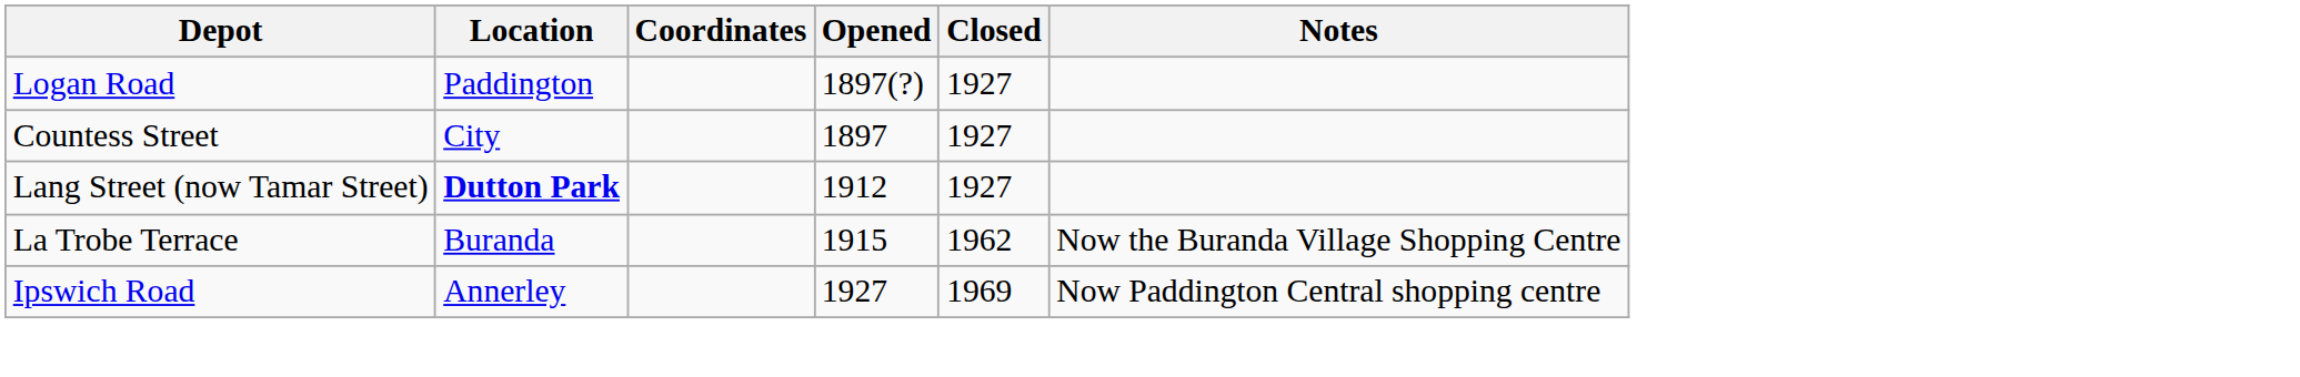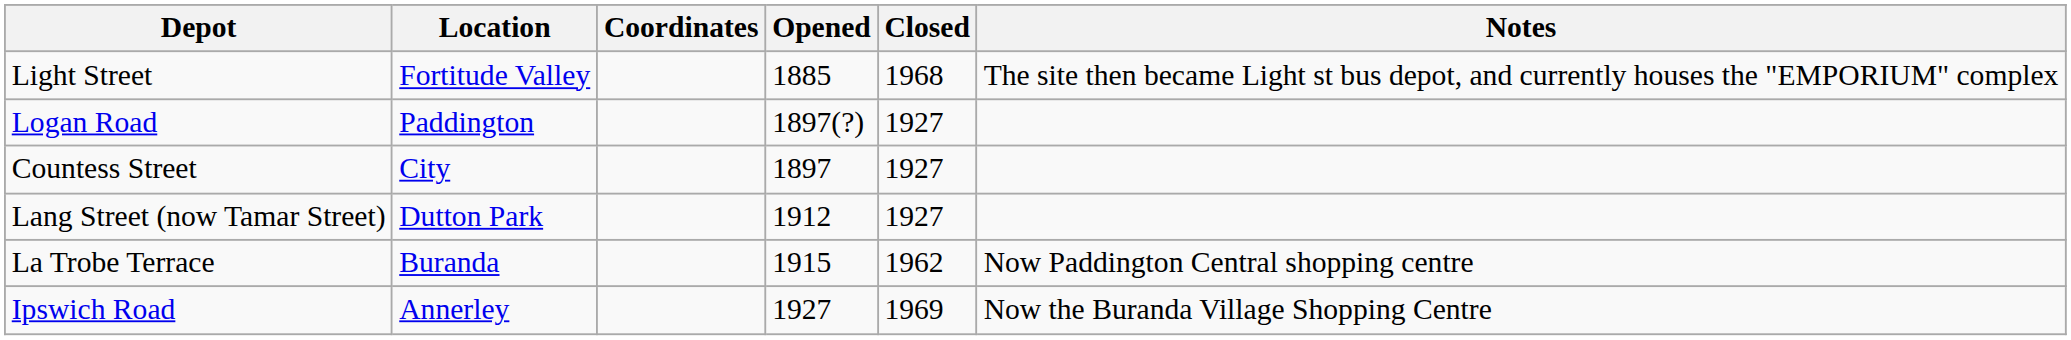+ row: Light Street | Fortitude Valley | 1885 | 1968 | The site then became Light st bus depot, and currently houses the "EMPORIUM" complex
Lang Street (now Tamar Street) | Location: bold -> normal
La Trobe Terrace | Notes: Now the Buranda Village Shopping Centre -> Now Paddington Central shopping centre
Ipswich Road | Notes: Now Paddington Central shopping centre -> Now the Buranda Village Shopping Centre
